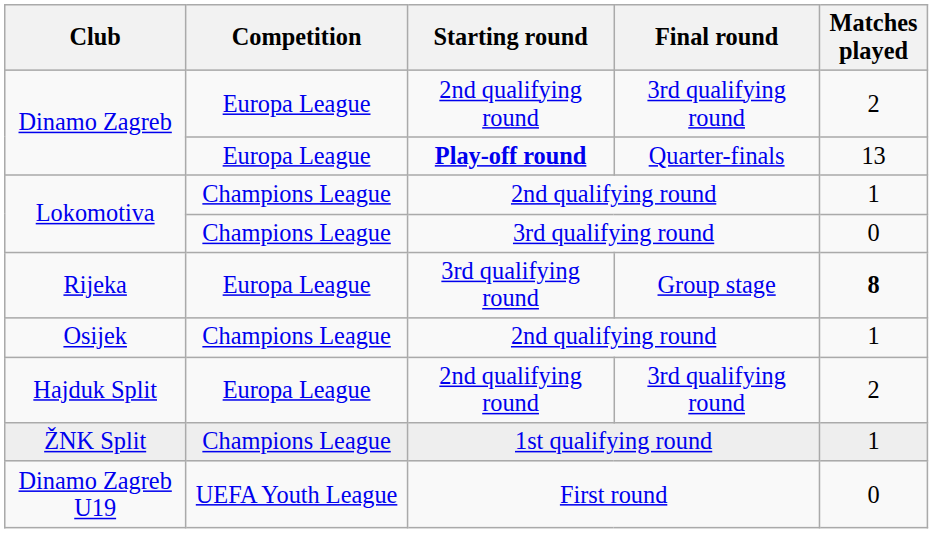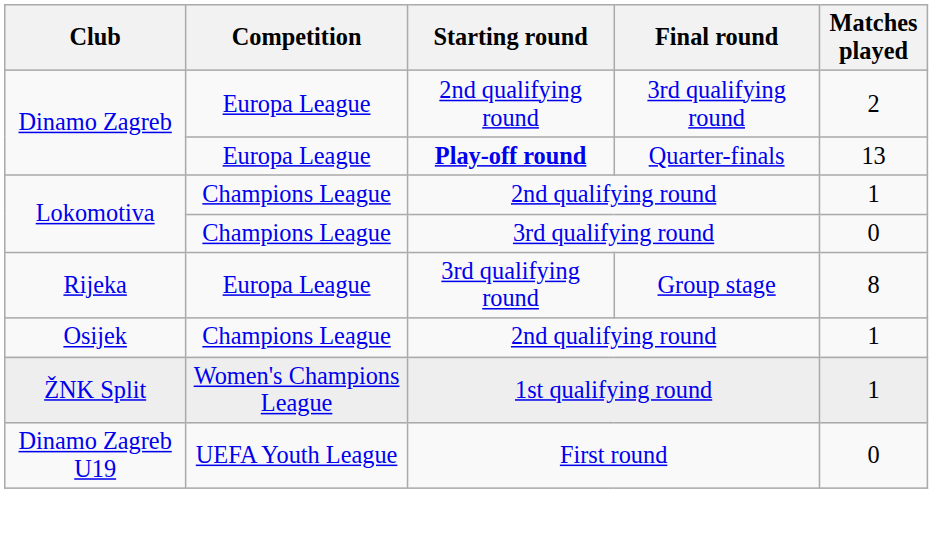Rijeka | Matches played: bold -> normal
- row: Hajduk Split | Europa League | 2nd qualifying round | 3rd qualifying round | 2
ŽNK Split | Competition: Champions League -> Women's Champions League
